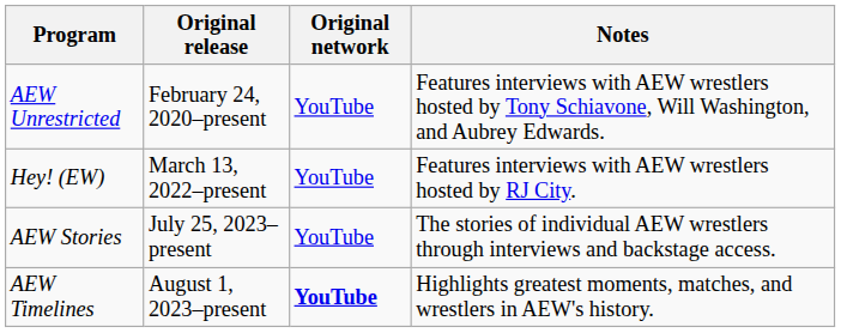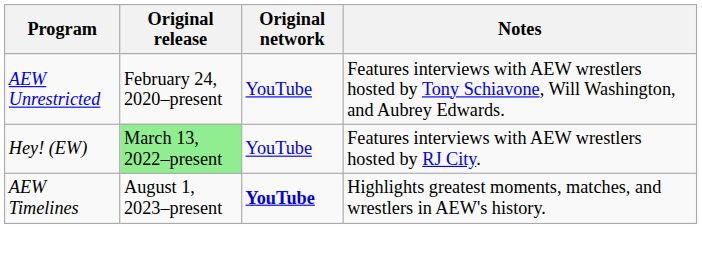Hey! (EW) | Original release: no background -> lightgreen background
- row: AEW Stories | July 25, 2023–present | YouTube | The stories of individual AEW wrestlers through interviews and backstage access.
